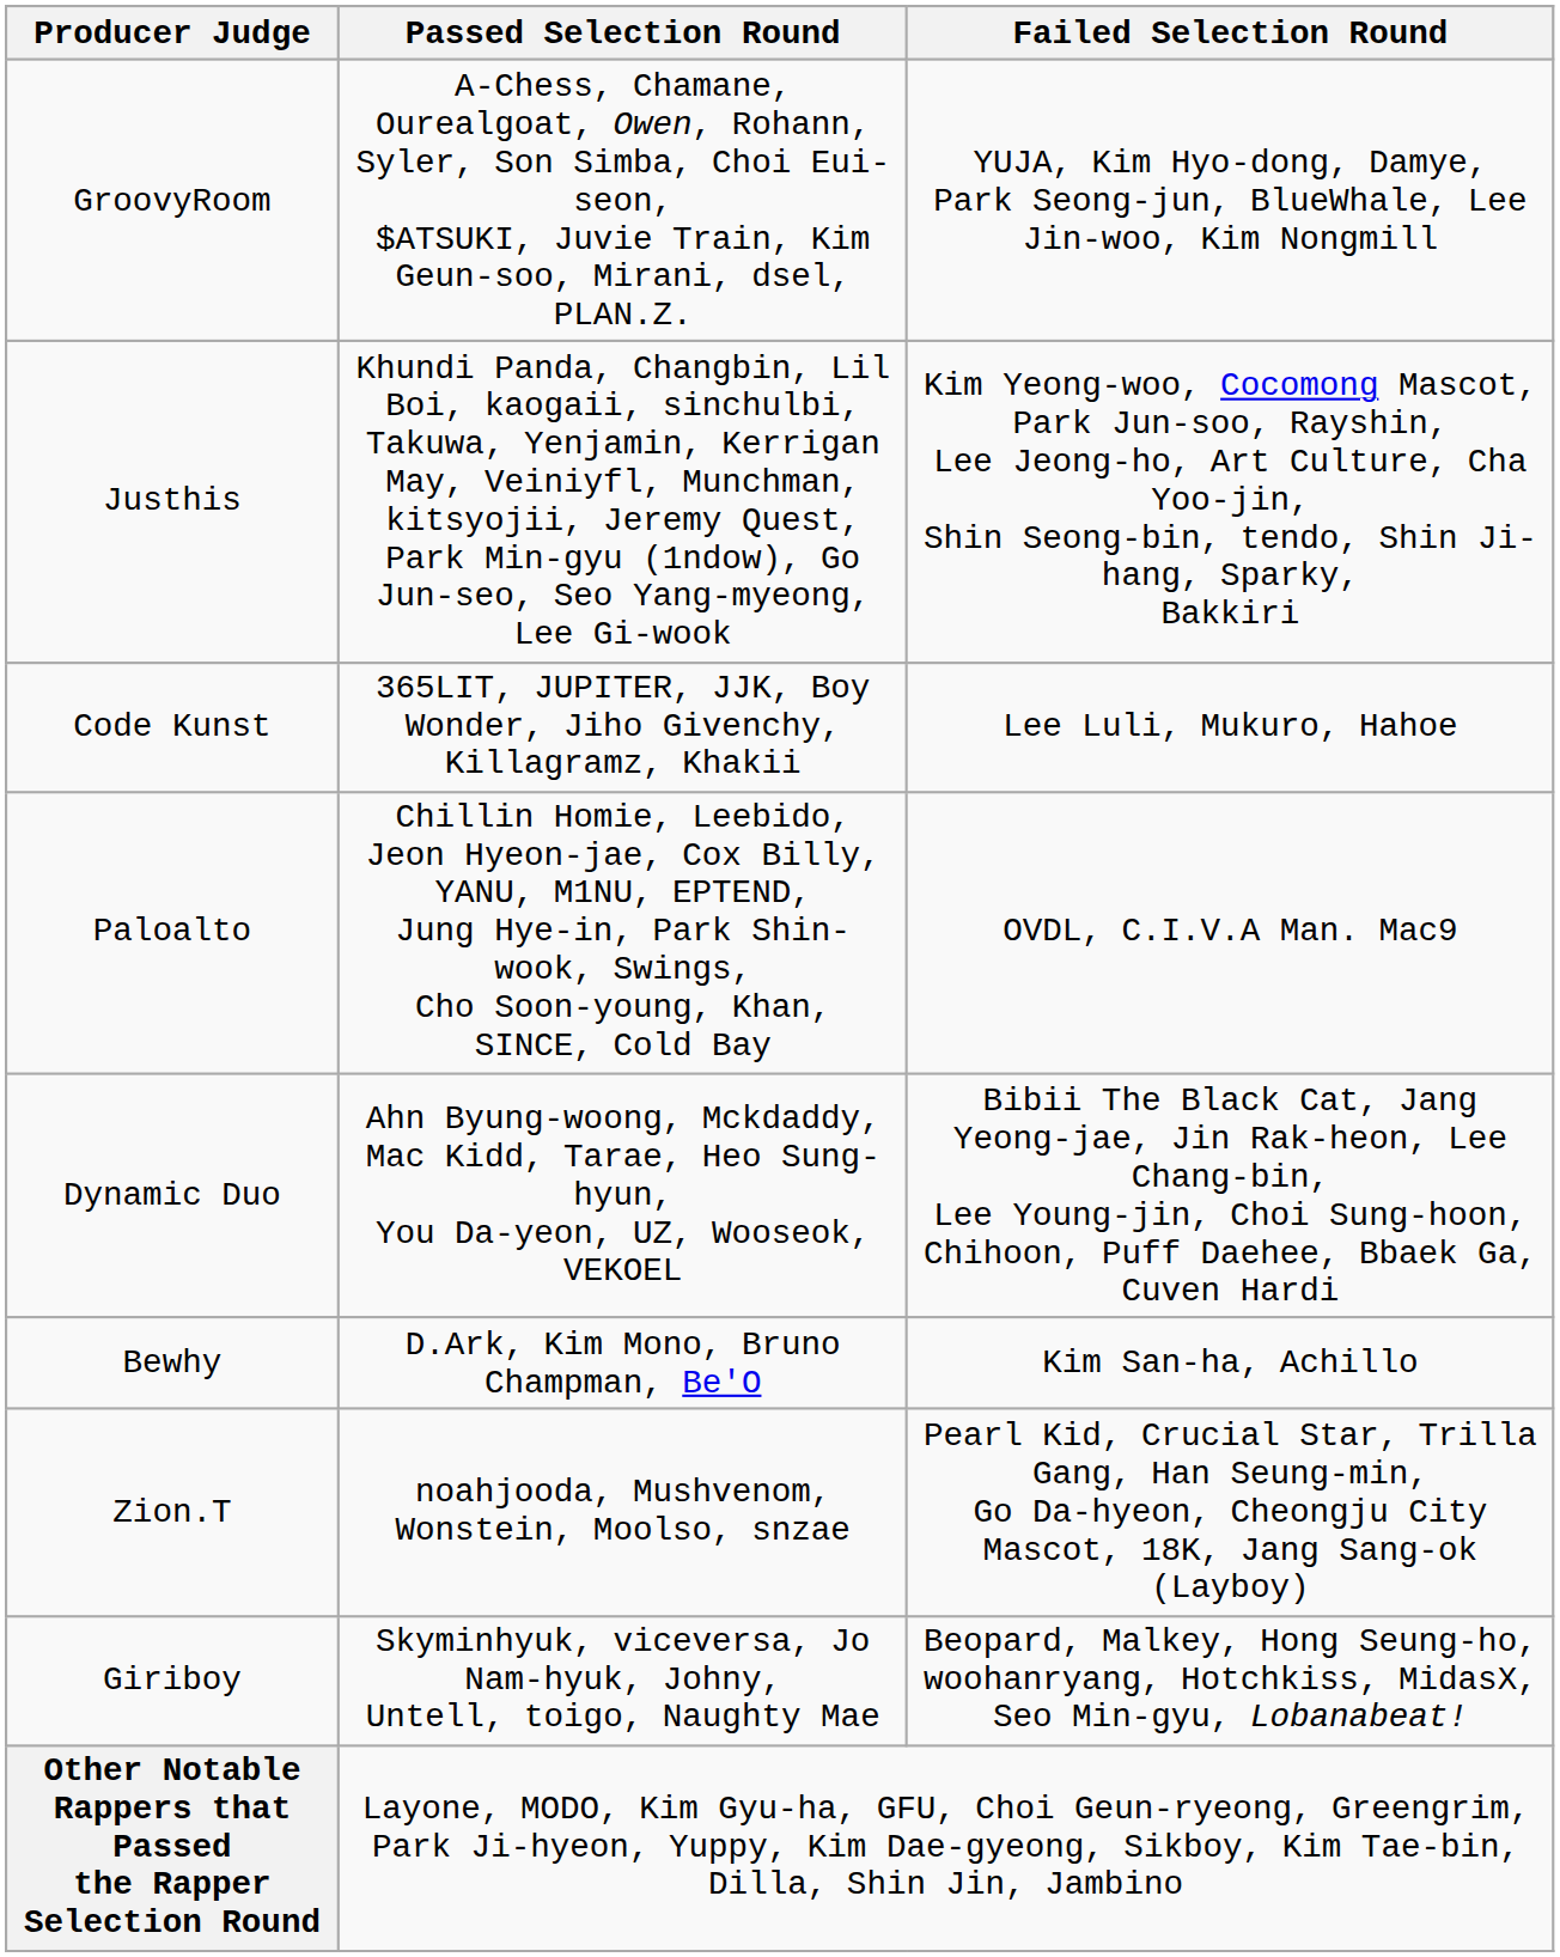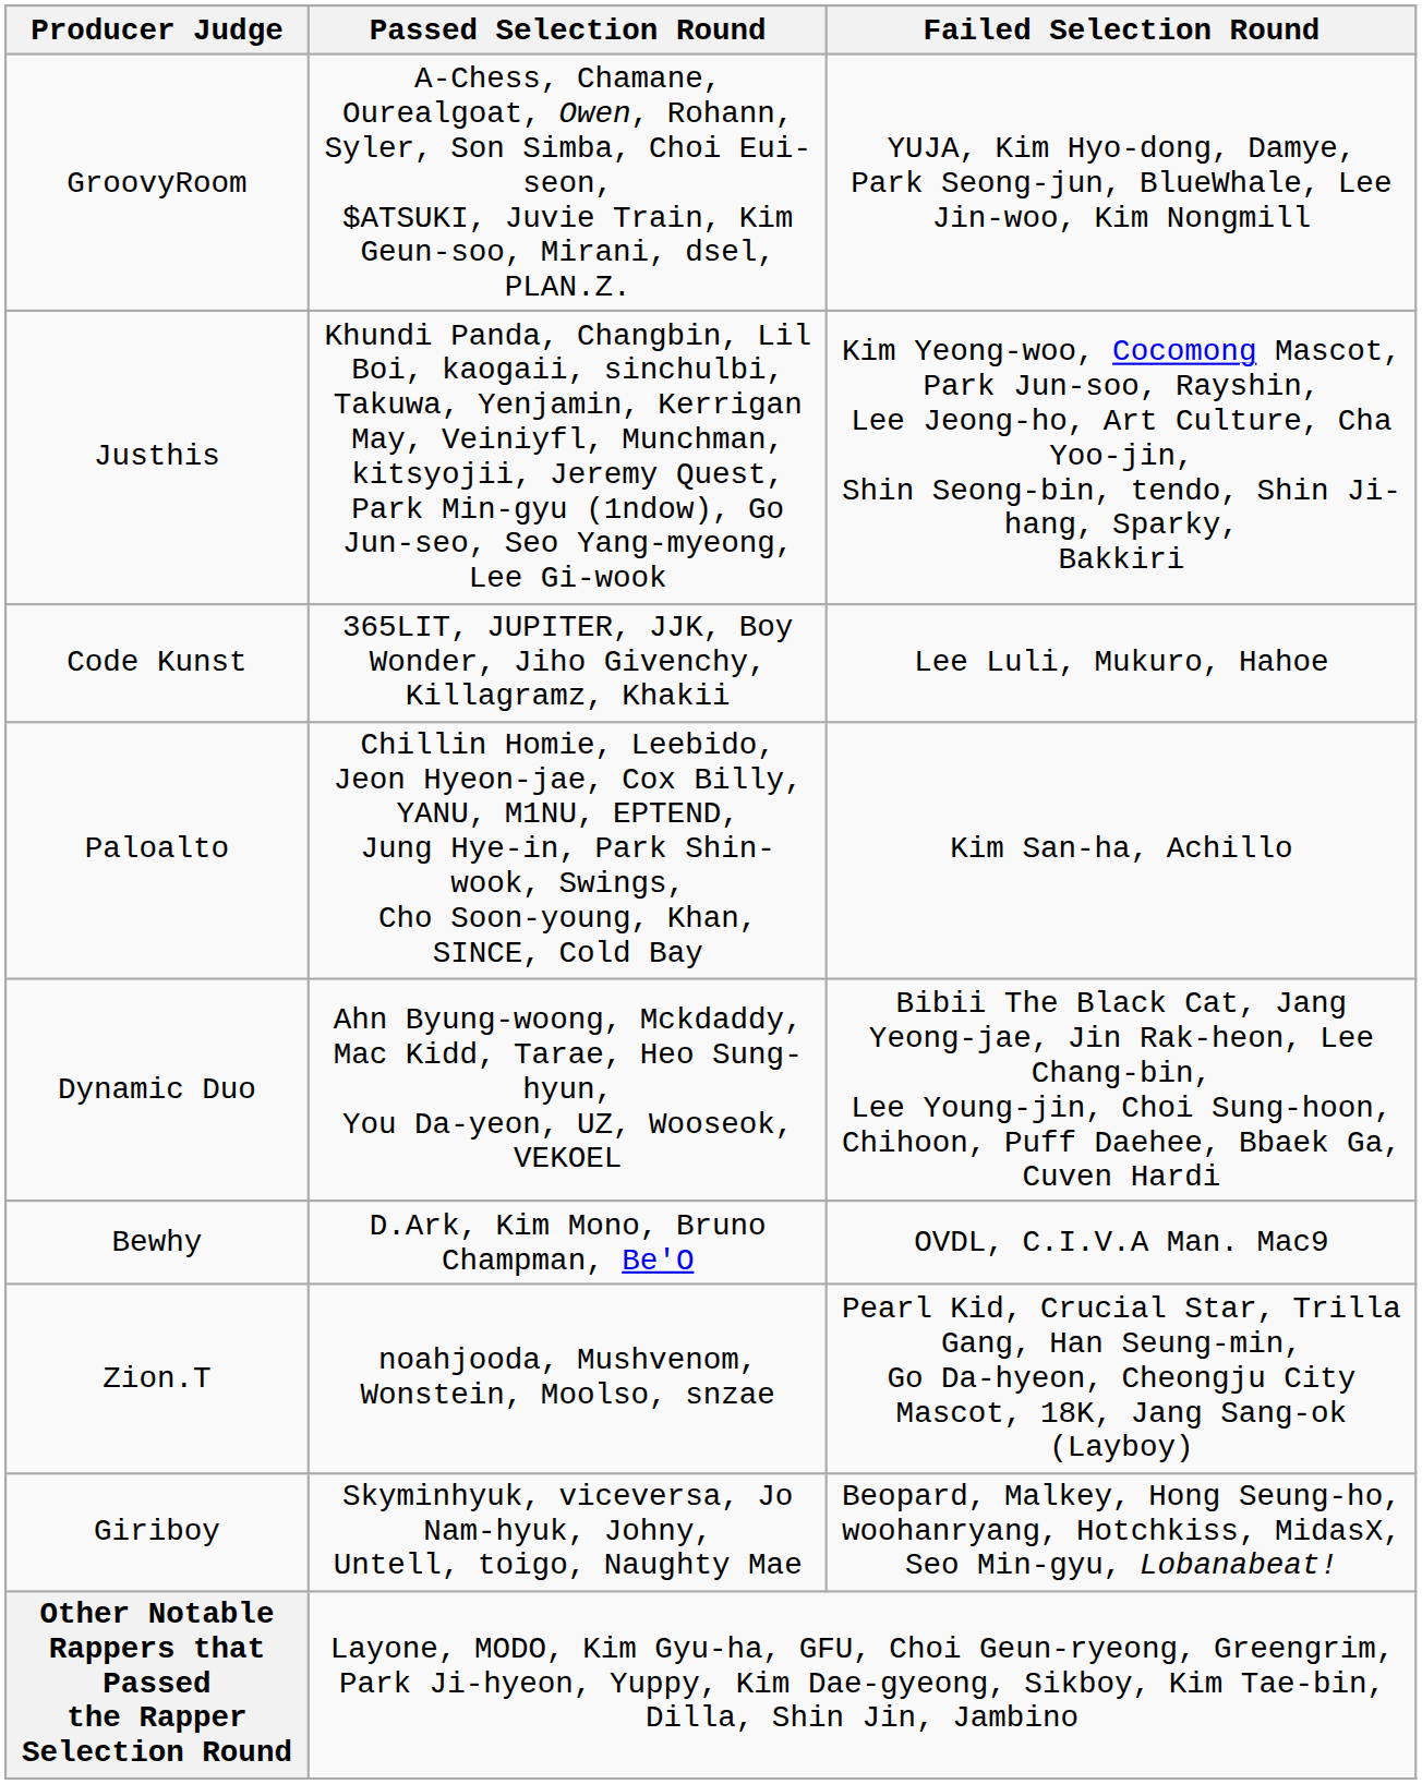Paloalto | Failed Selection Round: OVDL, C.I.V.A Man. Mac9 -> Kim San-ha, Achillo
Bewhy | Failed Selection Round: Kim San-ha, Achillo -> OVDL, C.I.V.A Man. Mac9
